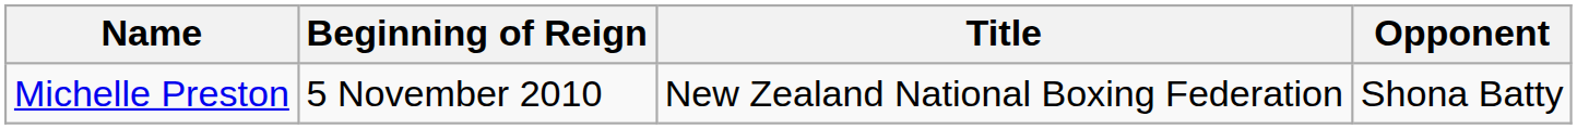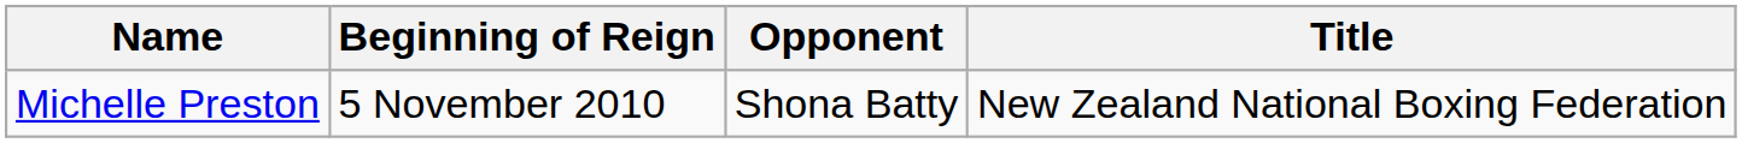columns swapped: Title <-> Opponent
